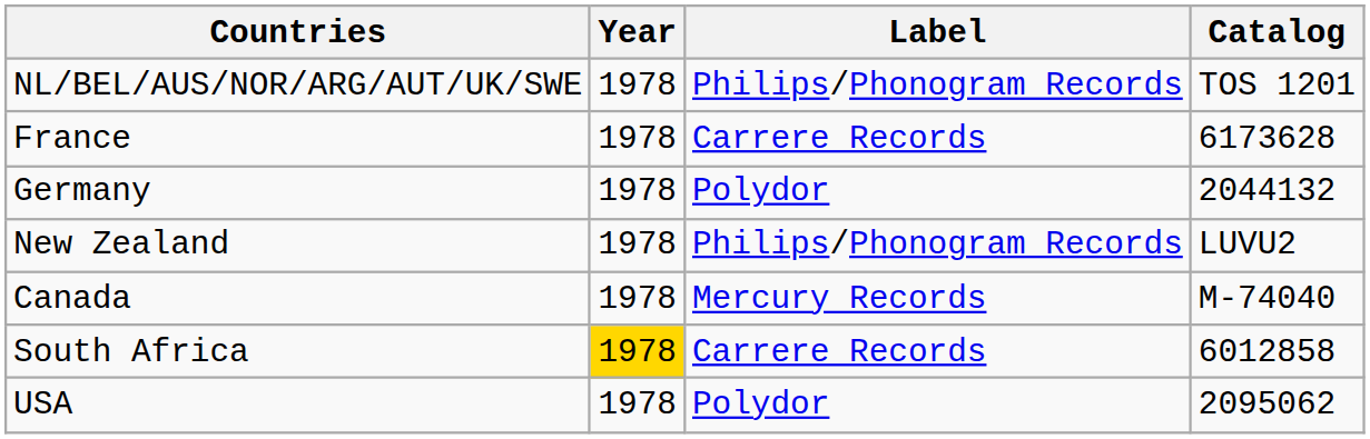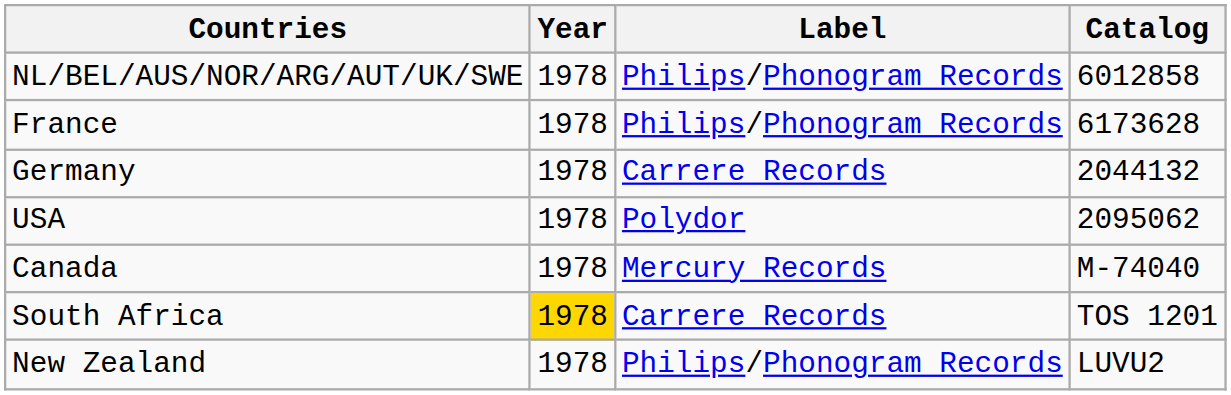NL/BEL/AUS/NOR/ARG/AUT/UK/SWE | Catalog: TOS 1201 -> 6012858
France | Label: Carrere Records -> Philips/Phonogram Records
Germany | Label: Polydor -> Carrere Records
rows swapped: USA <-> New Zealand
South Africa | Catalog: 6012858 -> TOS 1201
